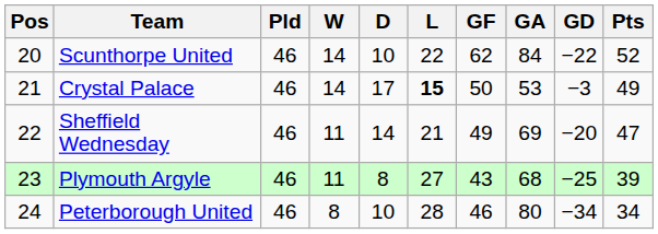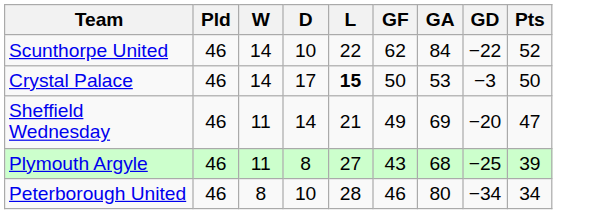- column: Pos | 20 | 21 | 22 | 23 | 24
Crystal Palace | Pts: 49 -> 50
